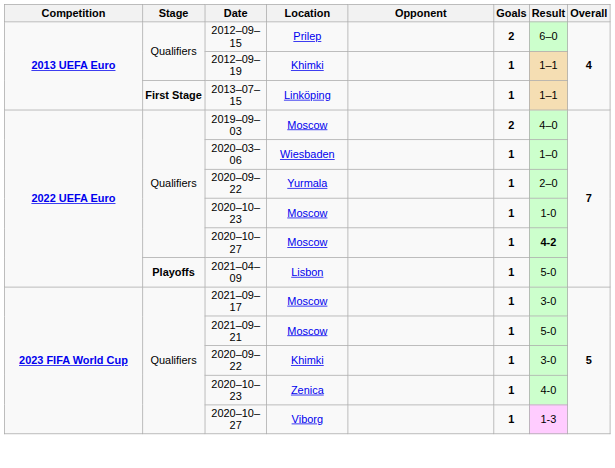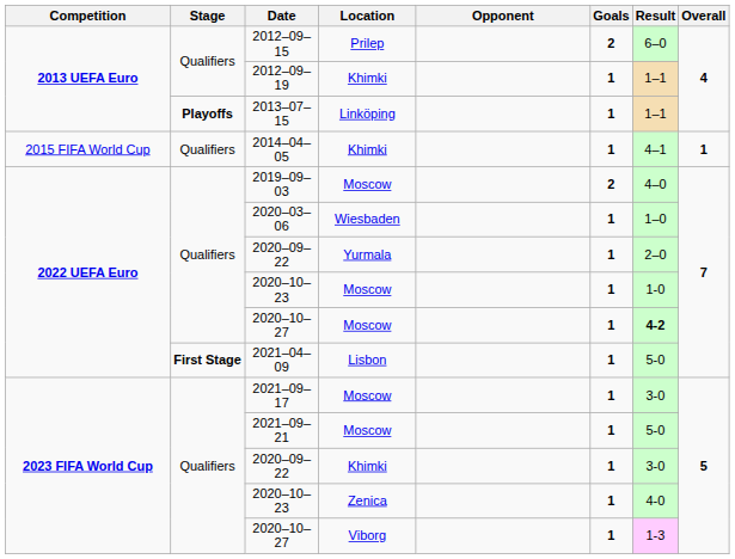2013–07–15 | Stage: First Stage -> Playoffs
+ row: 2015 FIFA World Cup | Qualifiers | 2014–04–05 | Khimki | 1 | 4–1 | 1
2021–04–09 | Stage: Playoffs -> First Stage
